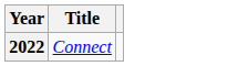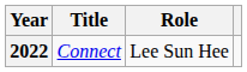+ column: Role | Lee Sun Hee
